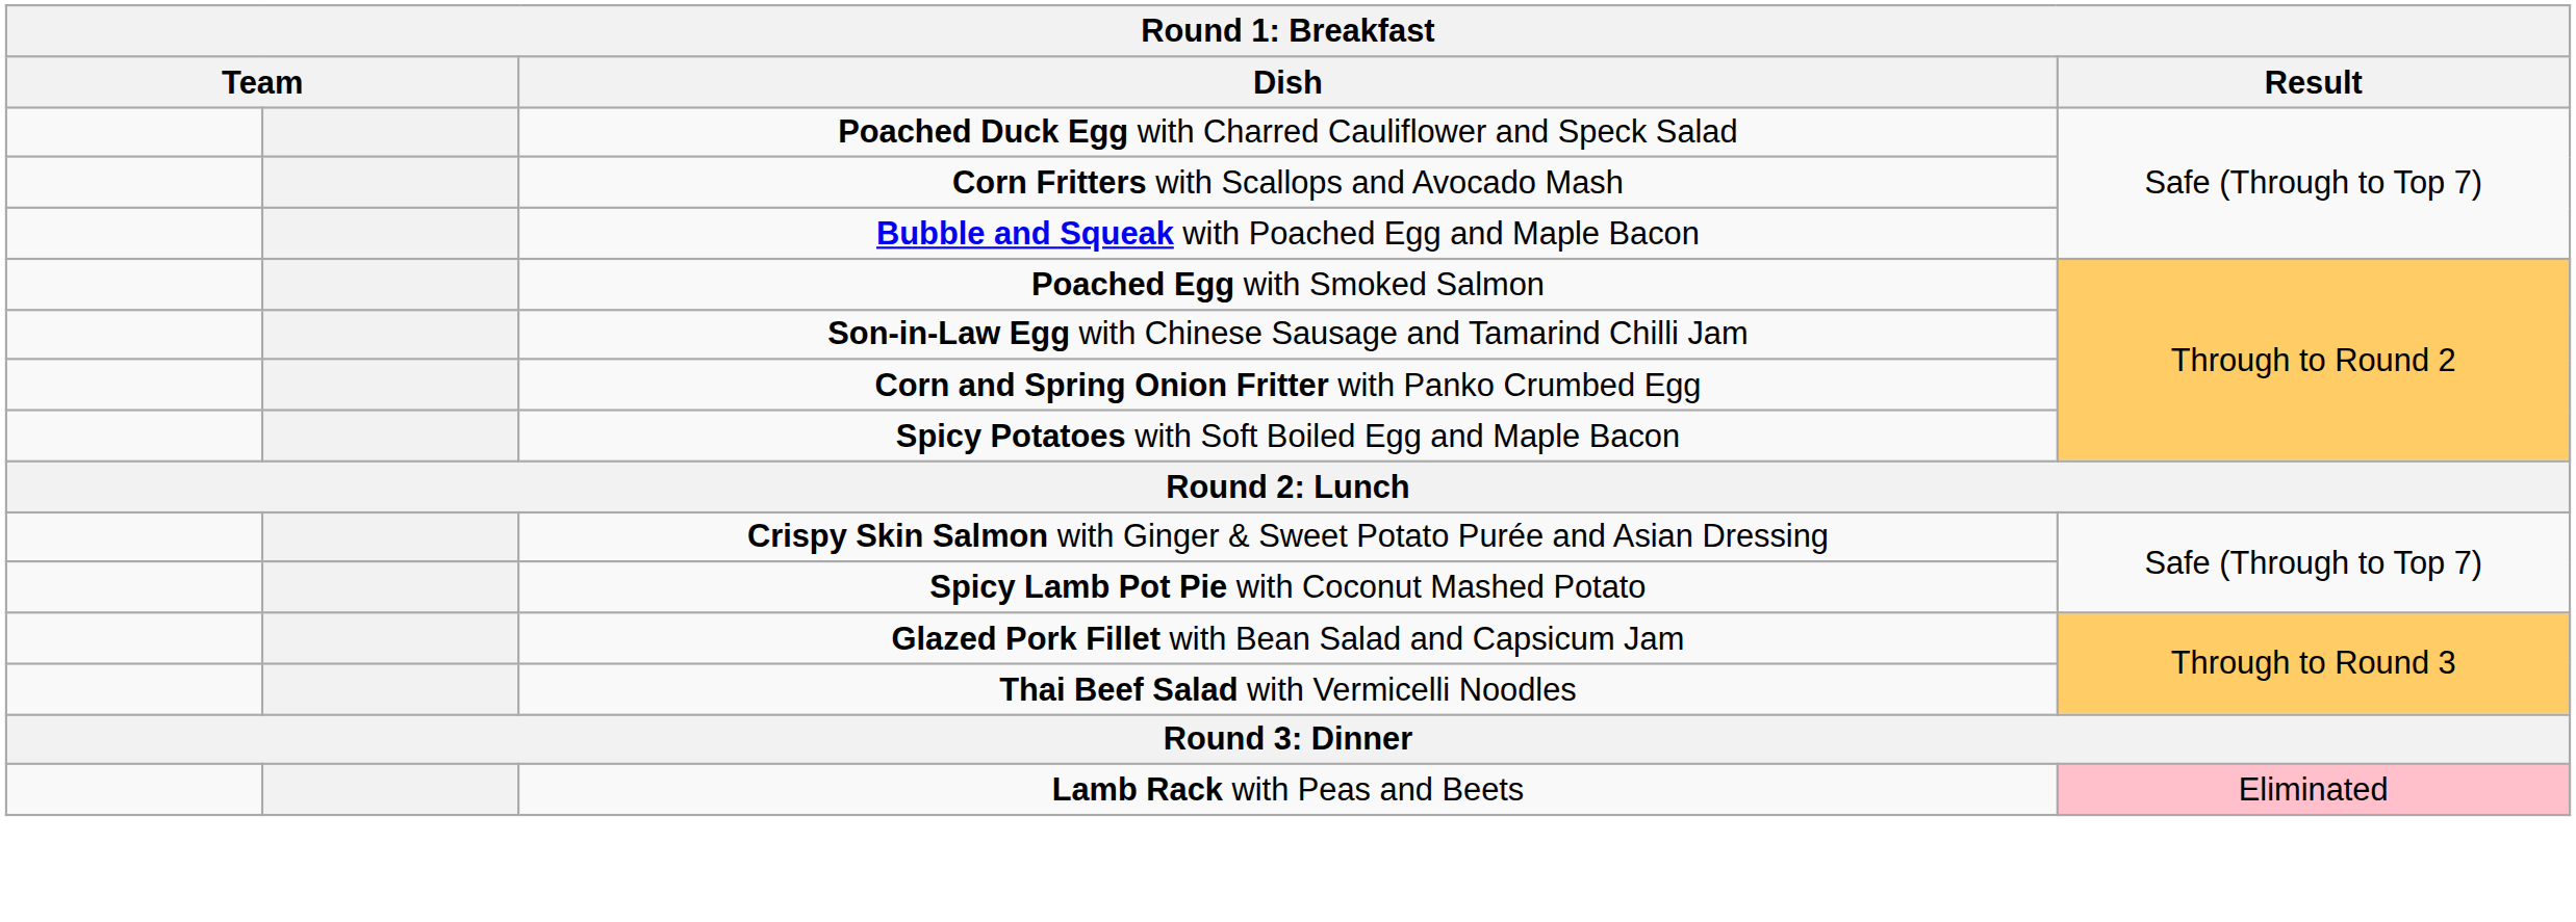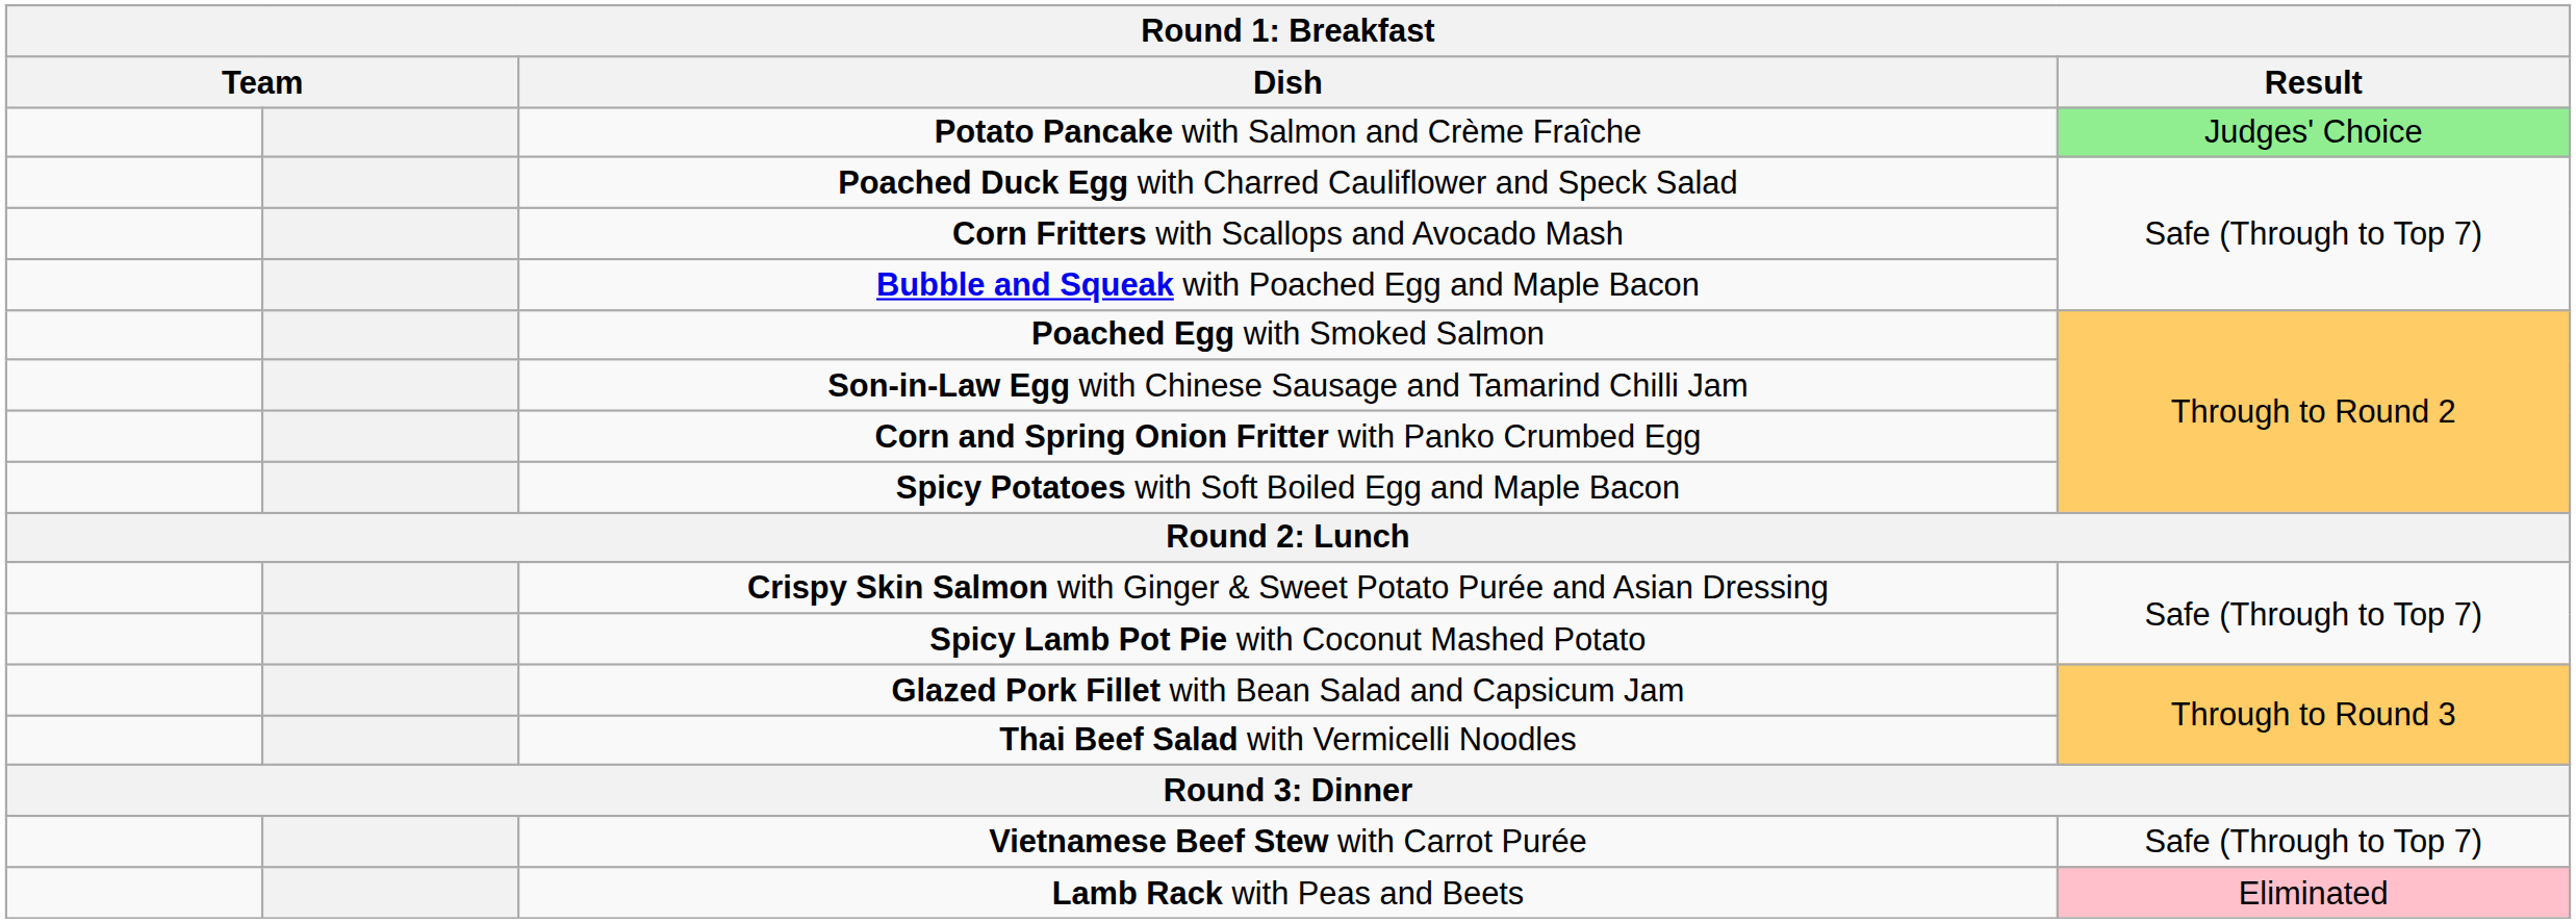+ row: Potato Pancake with Salmon and Crème Fraîche | Judges' Choice
+ row: Vietnamese Beef Stew with Carrot Purée | Safe (Through to Top 7)
